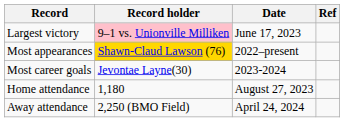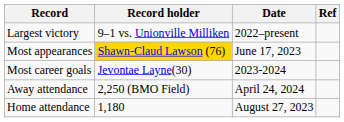Largest victory | Record holder: pink background -> no background
Largest victory | Date: June 17, 2023 -> 2022–present
Most appearances | Date: 2022–present -> June 17, 2023
rows swapped: Home attendance <-> Away attendance
